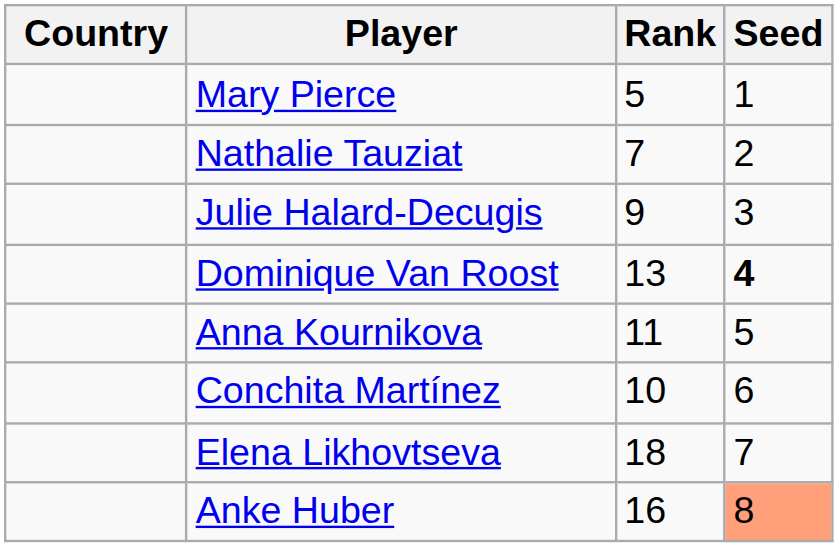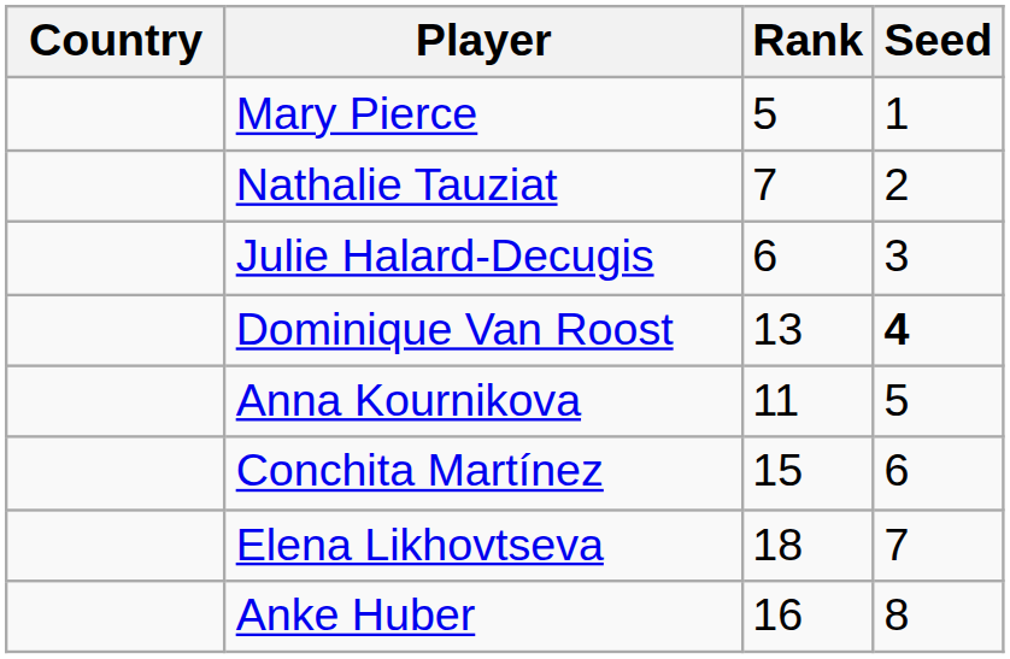Julie Halard-Decugis | Rank: 9 -> 6
Conchita Martínez | Rank: 10 -> 15
Anke Huber | Seed: lightsalmon background -> no background
